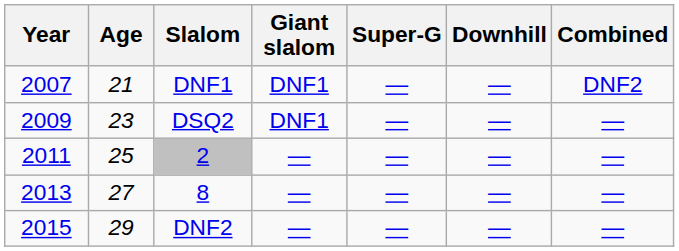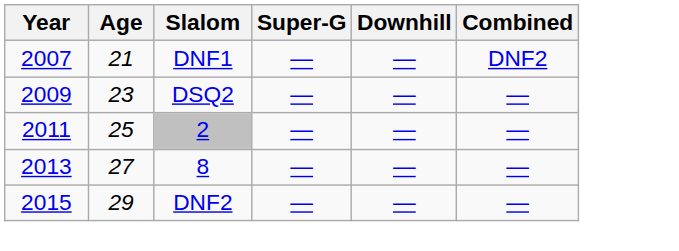- column: Giant slalom | DNF1 | DNF1 | — | — | —
